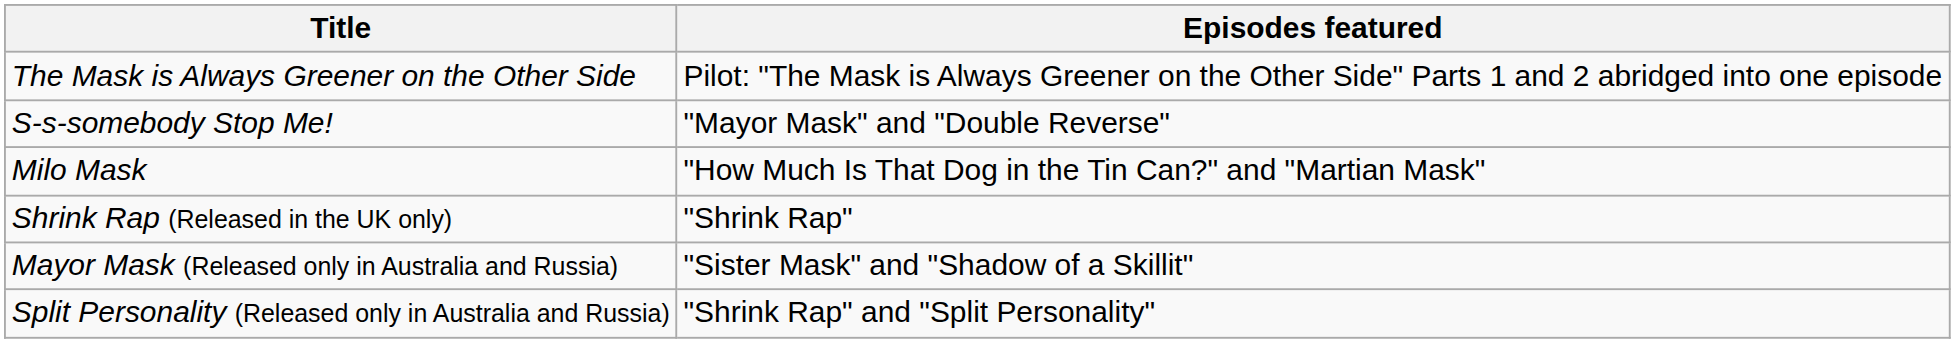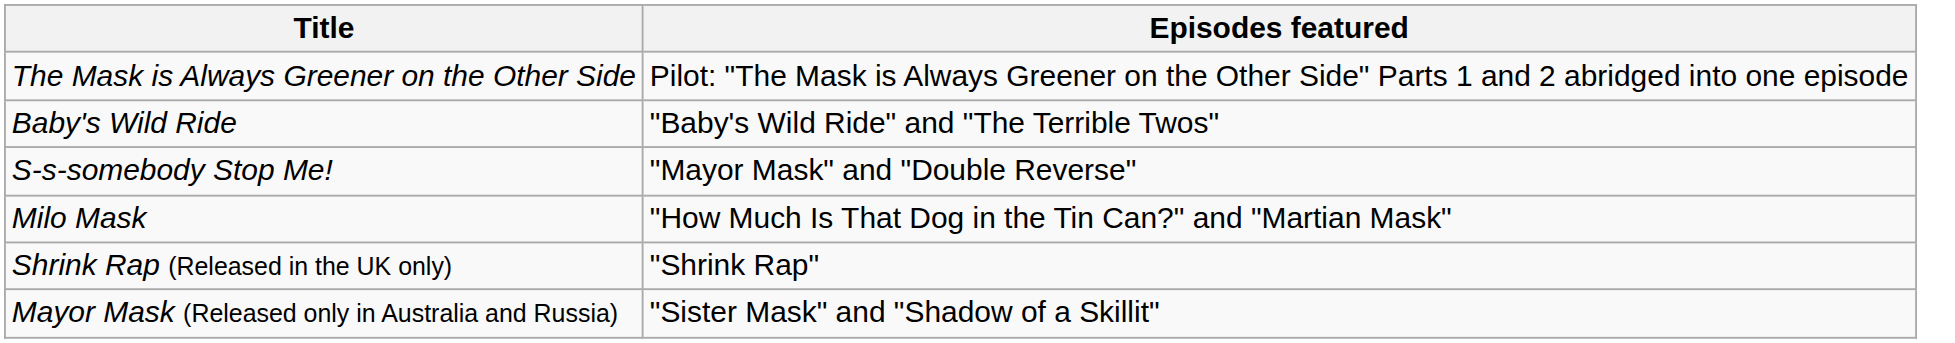+ row: Baby's Wild Ride | "Baby's Wild Ride" and "The Terrible Twos"
- row: Split Personality (Released only in Australia and Russia) | "Shrink Rap" and "Split Personality"
